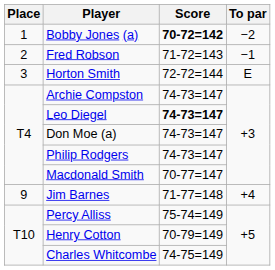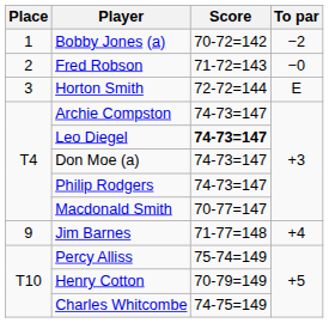Bobby Jones (a) | Score: bold -> normal
Fred Robson | To par: −1 -> −0
